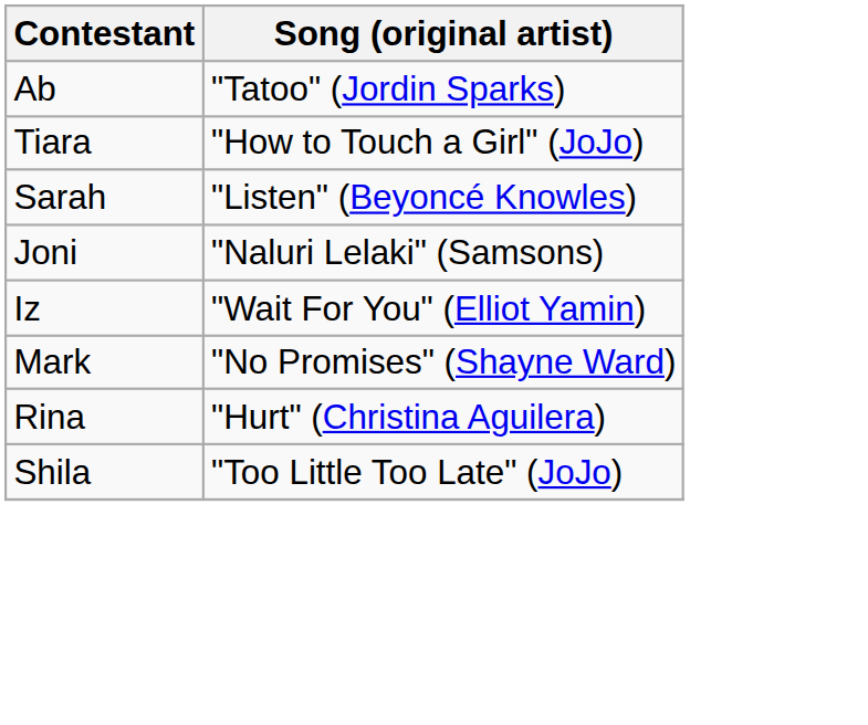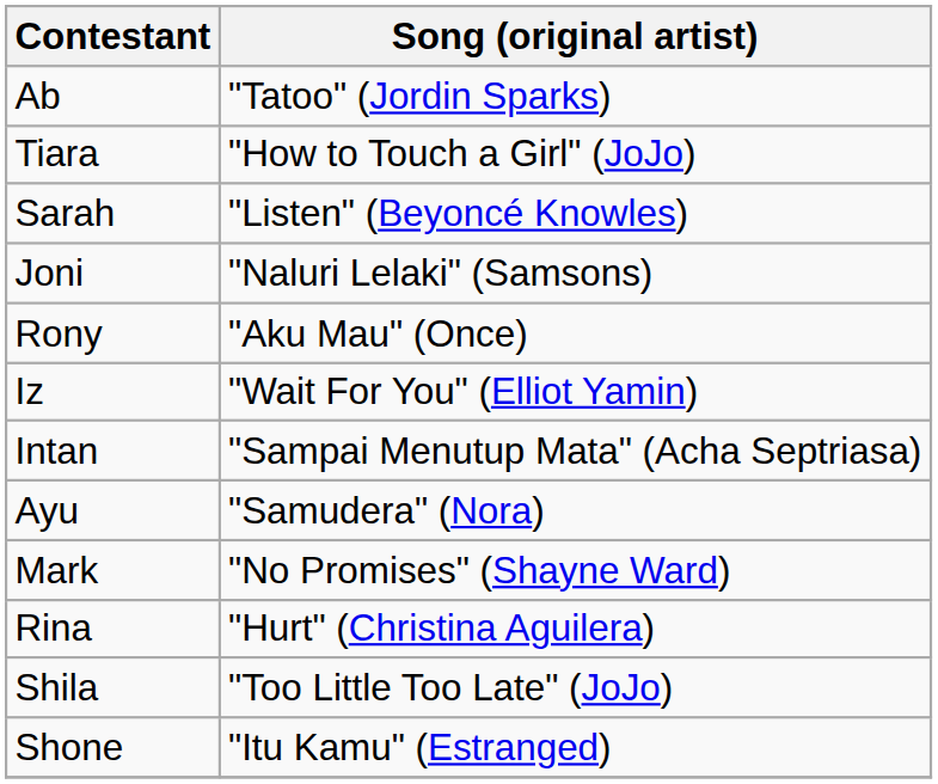+ row: Rony | "Aku Mau" (Once)
+ row: Intan | "Sampai Menutup Mata" (Acha Septriasa)
+ row: Ayu | "Samudera" (Nora)
+ row: Shone | "Itu Kamu" (Estranged)
